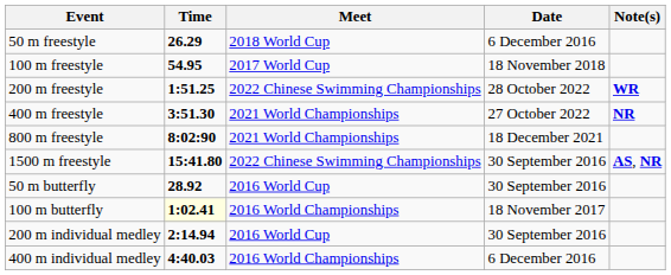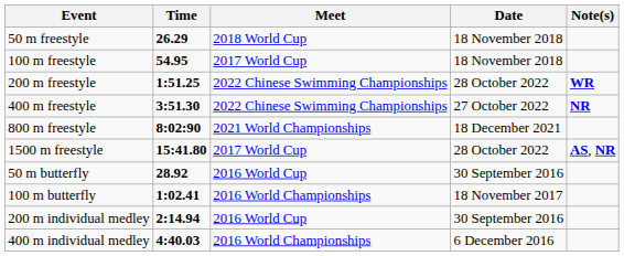50 m freestyle | Date: 6 December 2016 -> 18 November 2018
400 m freestyle | Meet: 2021 World Championships -> 2022 Chinese Swimming Championships
1500 m freestyle | Meet: 2022 Chinese Swimming Championships -> 2017 World Cup
1500 m freestyle | Date: 30 September 2016 -> 28 October 2022
100 m butterfly | Time: lightyellow background -> no background
